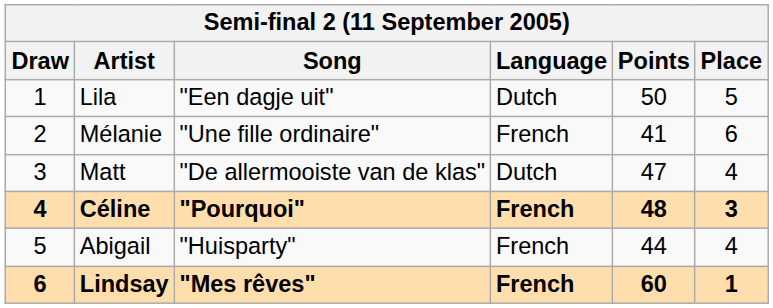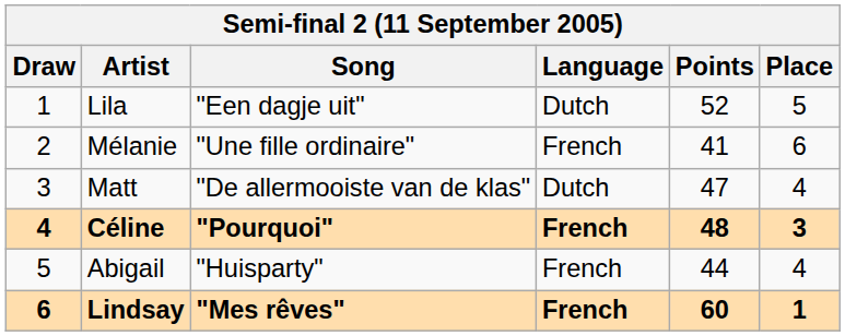Lila | Points: 50 -> 52
